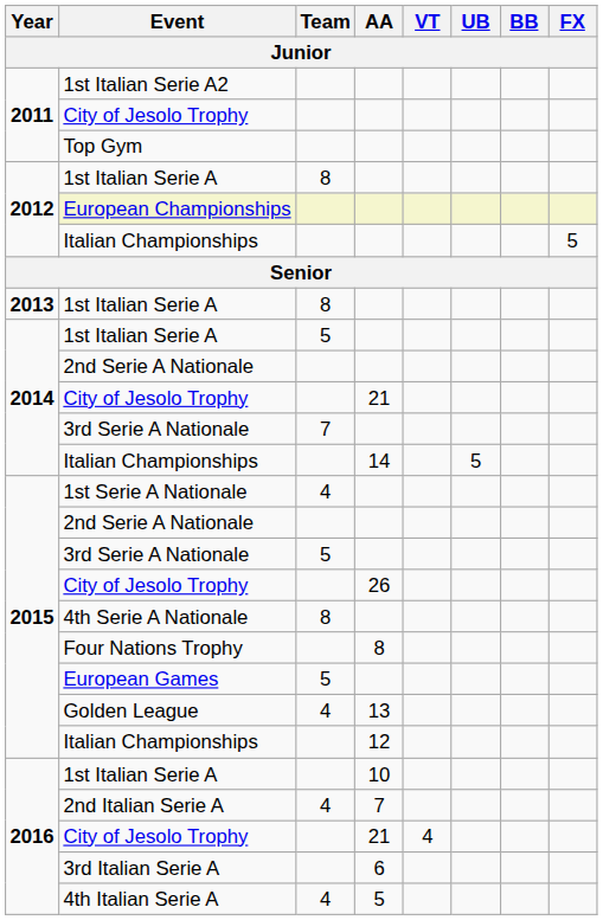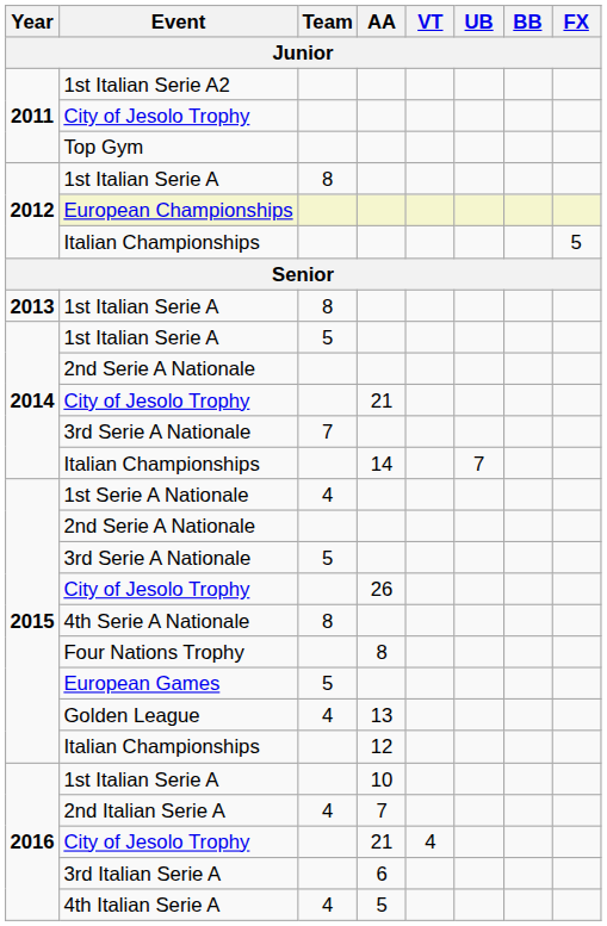2014 / Italian Championships | UB: 5 -> 7
